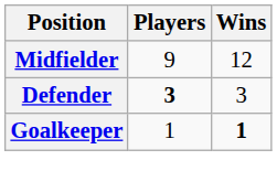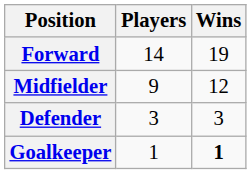+ row: Forward | 14 | 19
Defender | Players: bold -> normal
